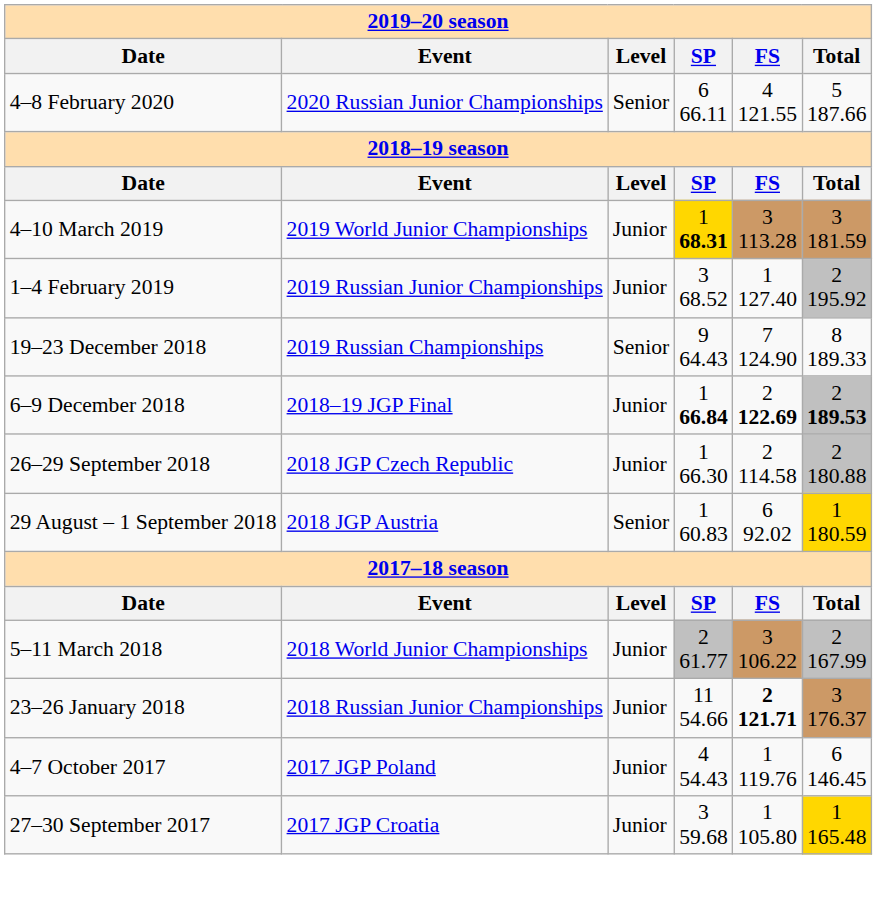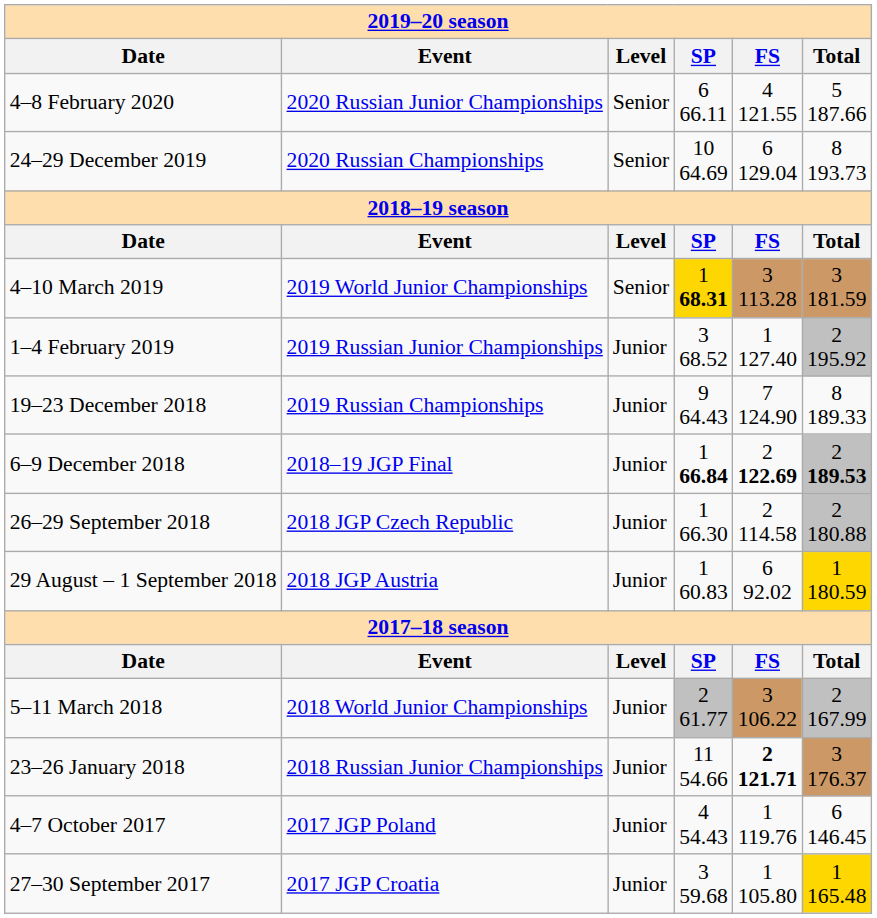+ row: 24–29 December 2019 | 2020 Russian Championships | Senior | 10 64.69 | 6 129.04 | 8 193.73
4–10 March 2019 | column 3: Junior -> Senior
19–23 December 2018 | column 3: Senior -> Junior
29 August – 1 September 2018 | column 3: Senior -> Junior
